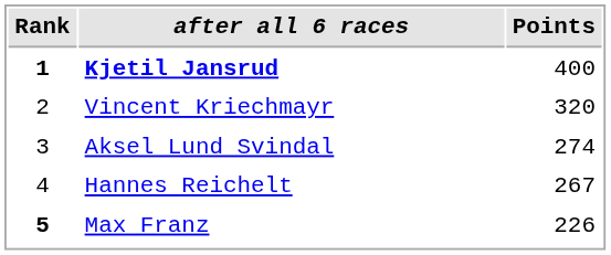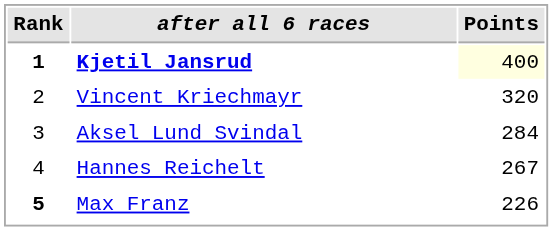Kjetil Jansrud | Points: no background -> lightyellow background
Aksel Lund Svindal | Points: 274 -> 284
